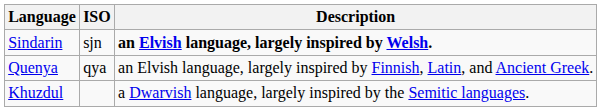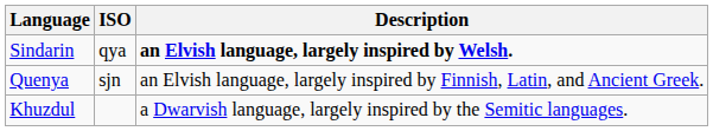Sindarin | ISO: sjn -> qya
Quenya | ISO: qya -> sjn
